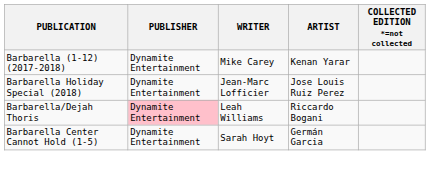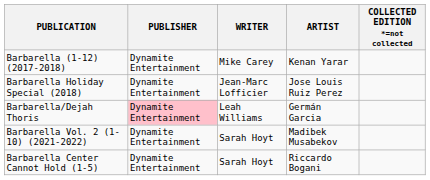Barbarella/Dejah Thoris | ARTIST: Riccardo Bogani -> Germán Garcia
+ row: Barbarella Vol. 2 (1-10) (2021-2022) | Dynamite Entertainment | Sarah Hoyt | Madibek Musabekov
Barbarella Center Cannot Hold (1-5) | ARTIST: Germán Garcia -> Riccardo Bogani
